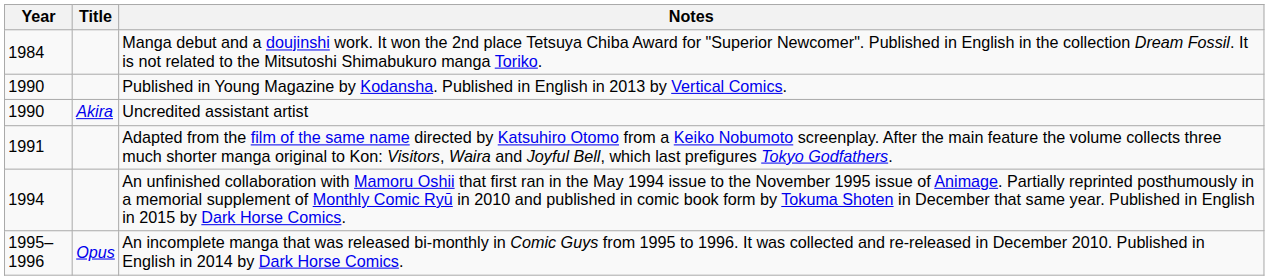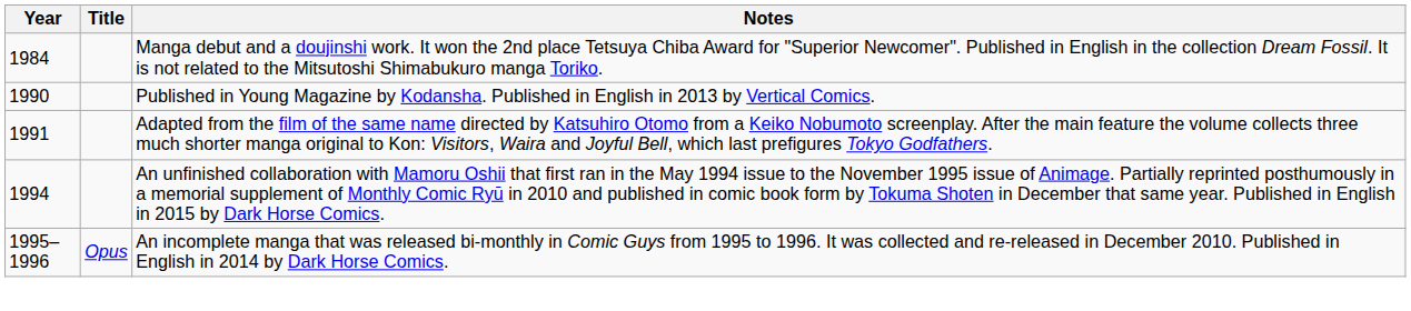- row: 1990 | Akira | Uncredited assistant artist
